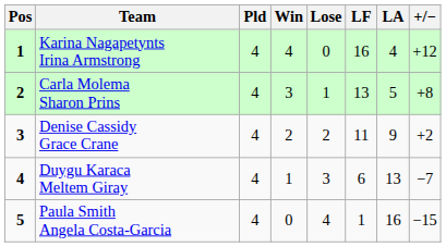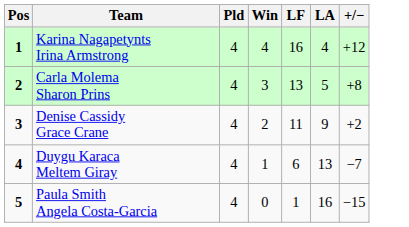- column: Lose | 0 | 1 | 2 | 3 | 4
